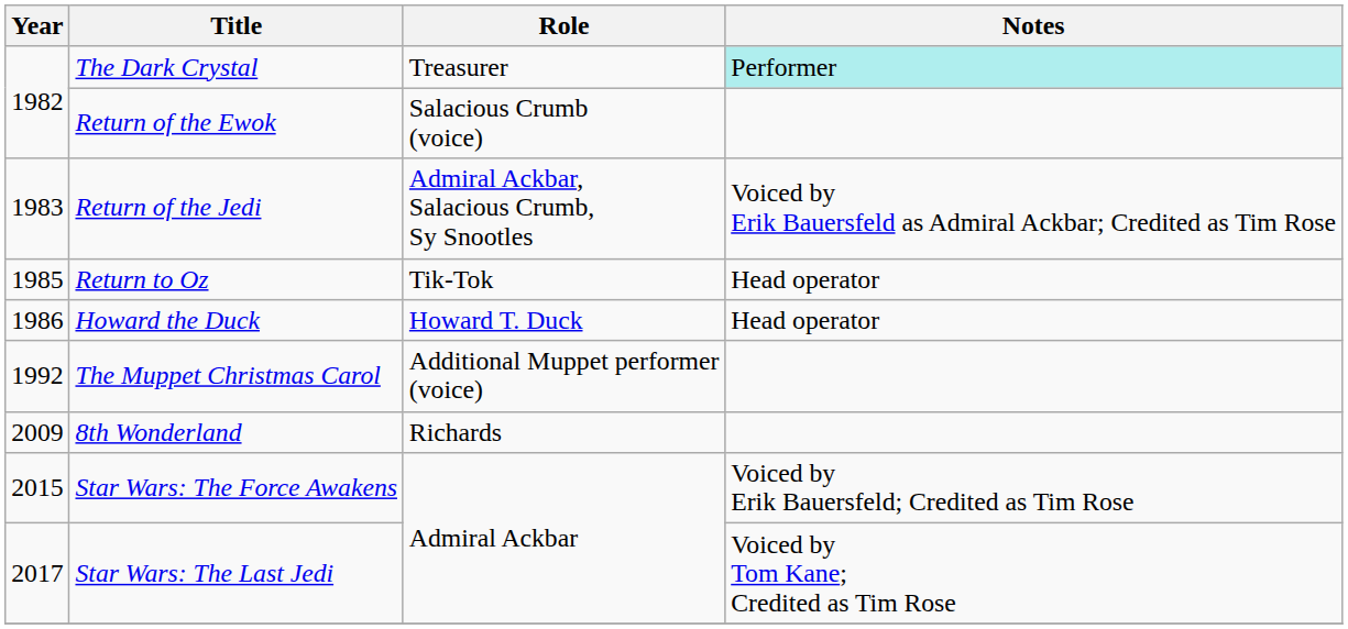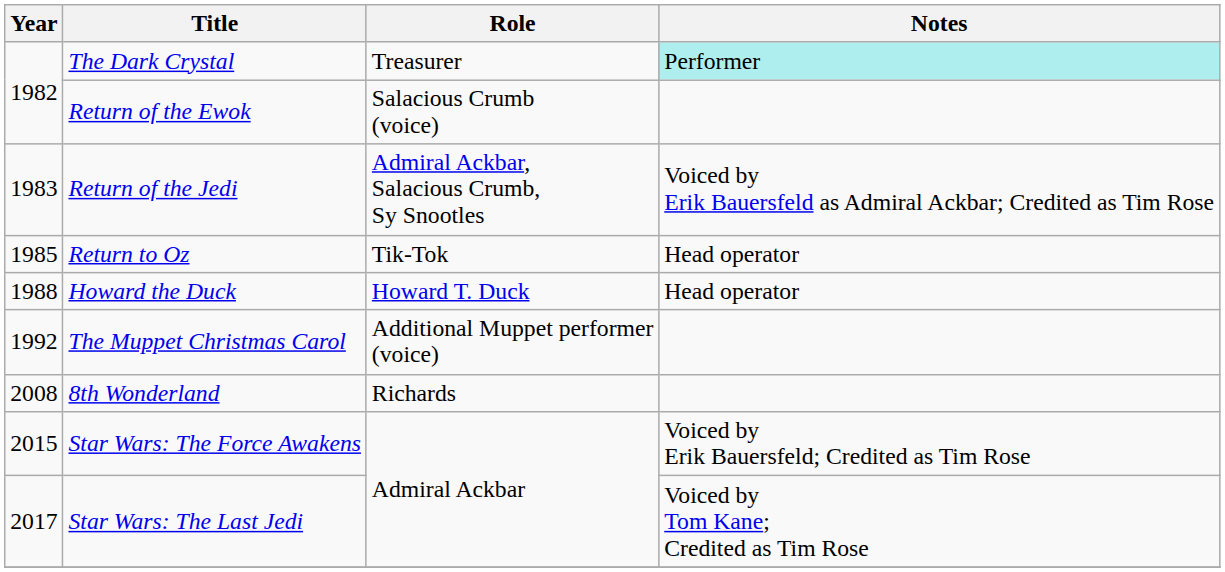Howard the Duck | Year: 1986 -> 1988
8th Wonderland | Year: 2009 -> 2008
